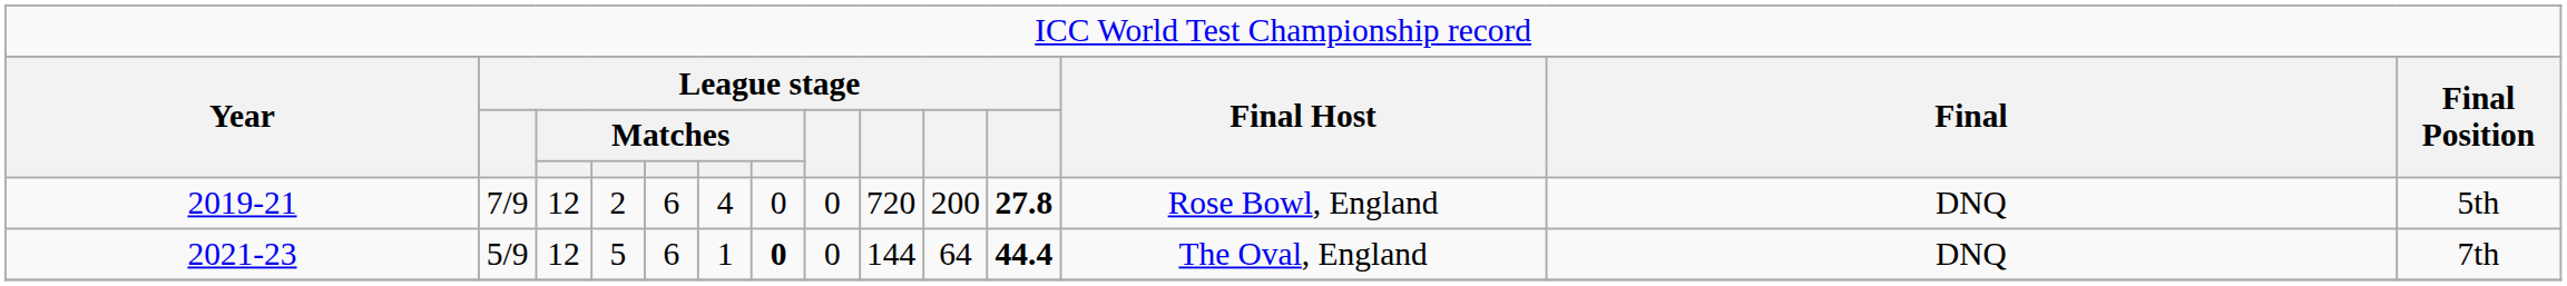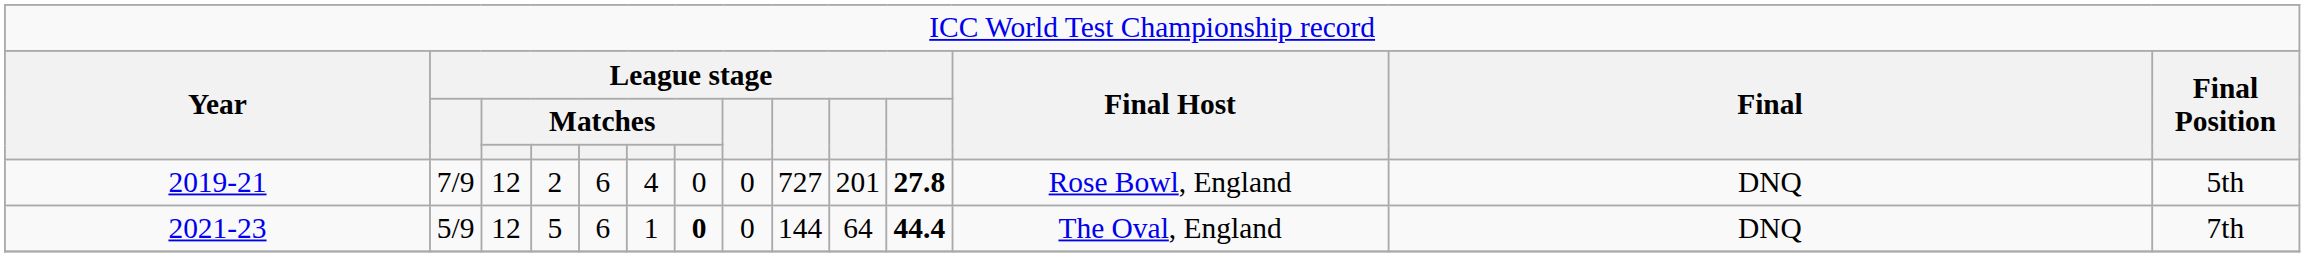2019-21 | column 9: 720 -> 727
2019-21 | column 10: 200 -> 201
